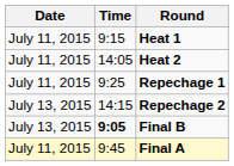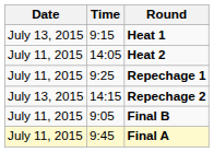Heat 1 | Date: July 11, 2015 -> July 13, 2015
Final B | Date: July 13, 2015 -> July 11, 2015
Final B | Time: bold -> normal
